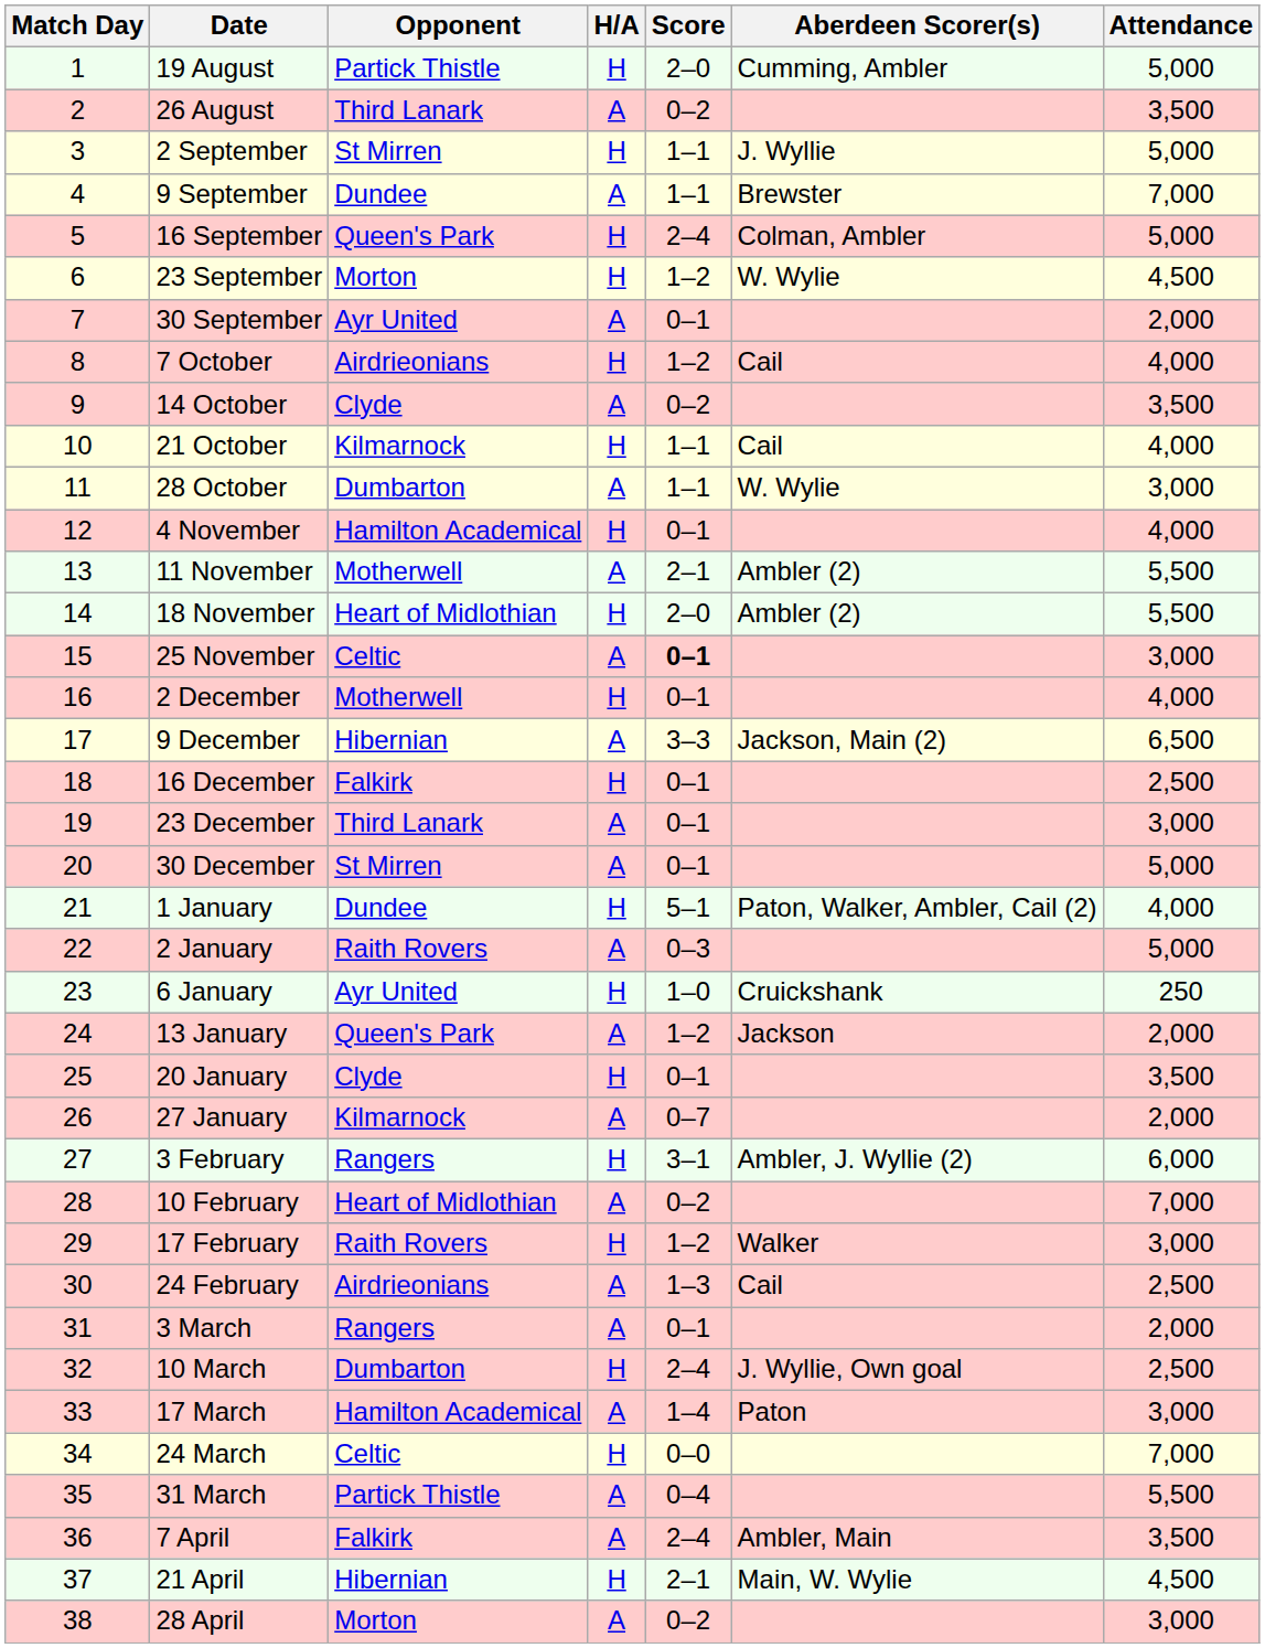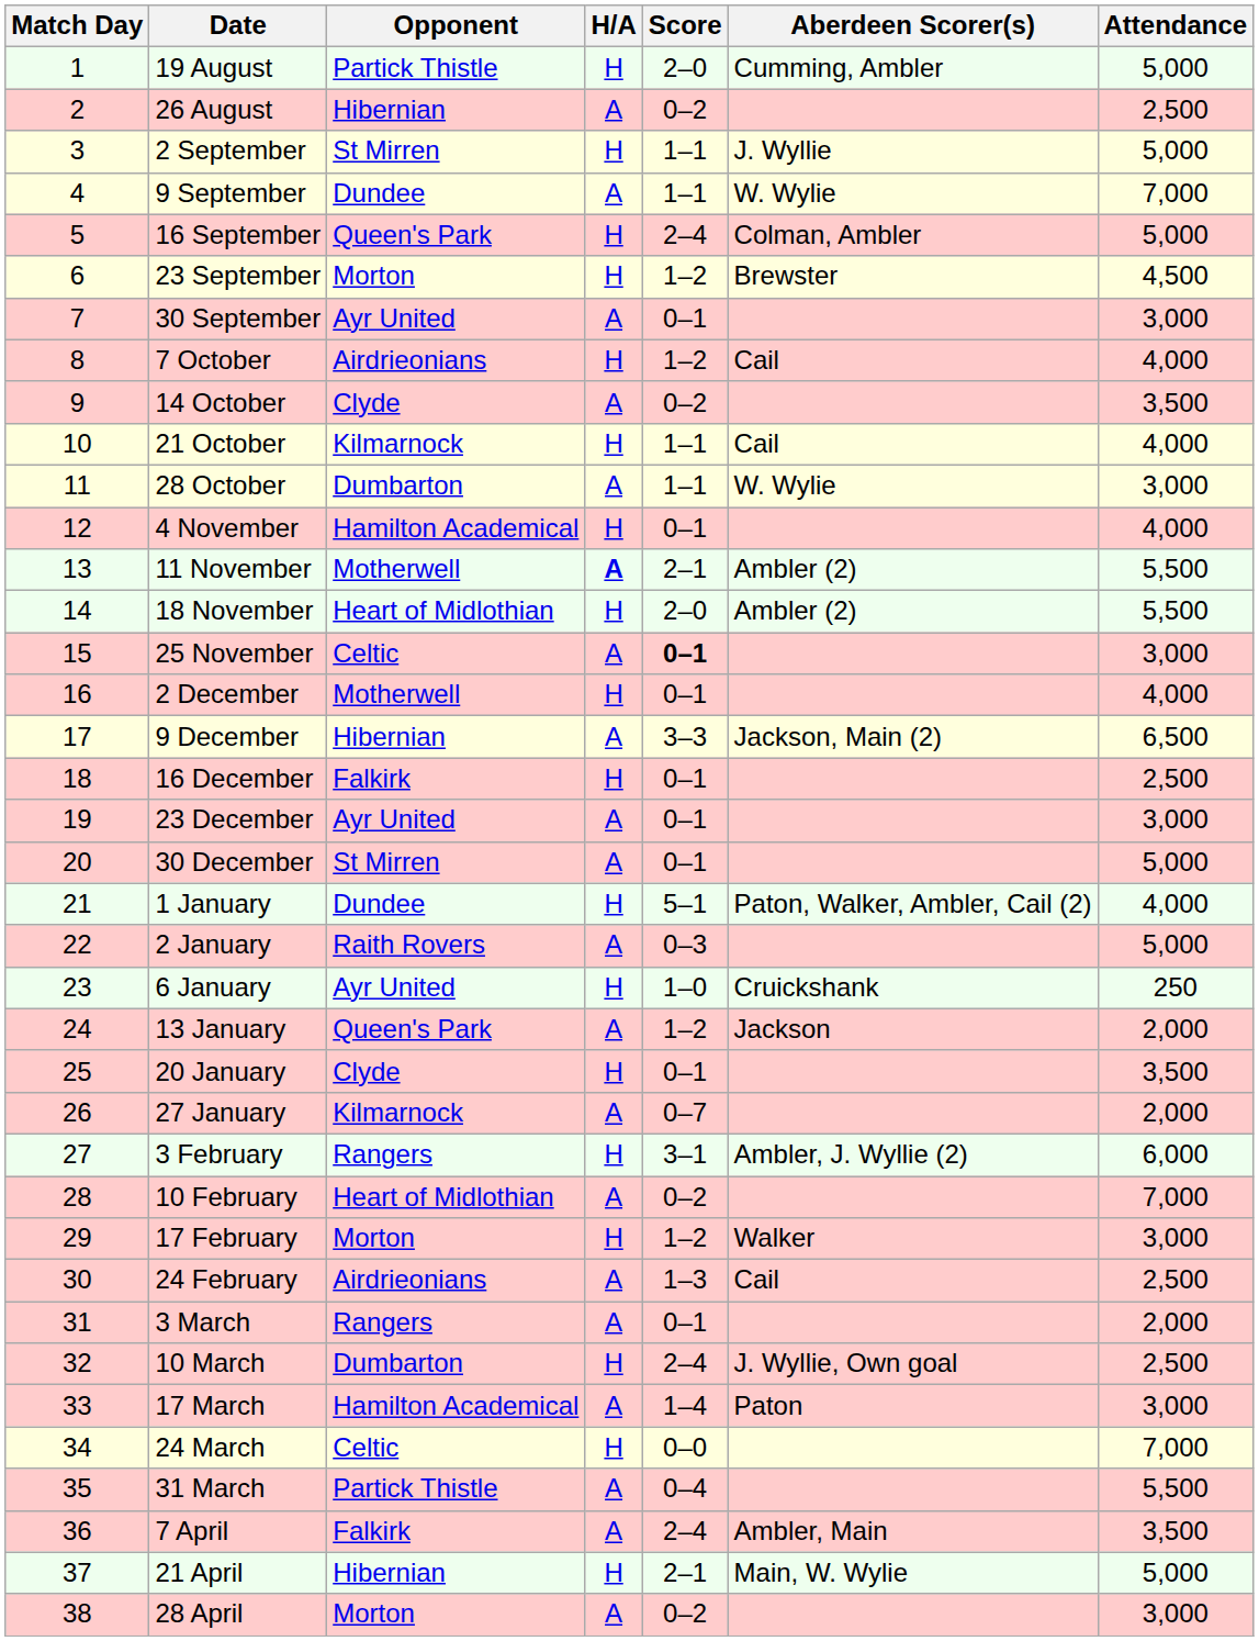26 August | Opponent: Third Lanark -> Hibernian
26 August | Attendance: 3,500 -> 2,500
9 September | Aberdeen Scorer(s): Brewster -> W. Wylie
23 September | Aberdeen Scorer(s): W. Wylie -> Brewster
30 September | Attendance: 2,000 -> 3,000
11 November | H/A: normal -> bold
23 December | Opponent: Third Lanark -> Ayr United
17 February | Opponent: Raith Rovers -> Morton
21 April | Attendance: 4,500 -> 5,000
